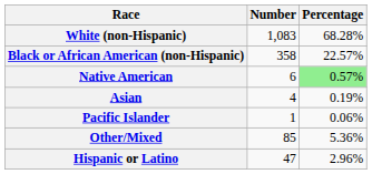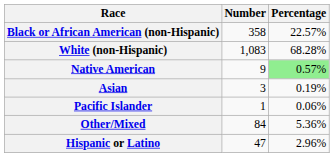rows swapped: White (non-Hispanic) <-> Black or African American (non-Hispanic)
Native American | Number: 6 -> 9
Asian | Number: 4 -> 3
Other/Mixed | Number: 85 -> 84
